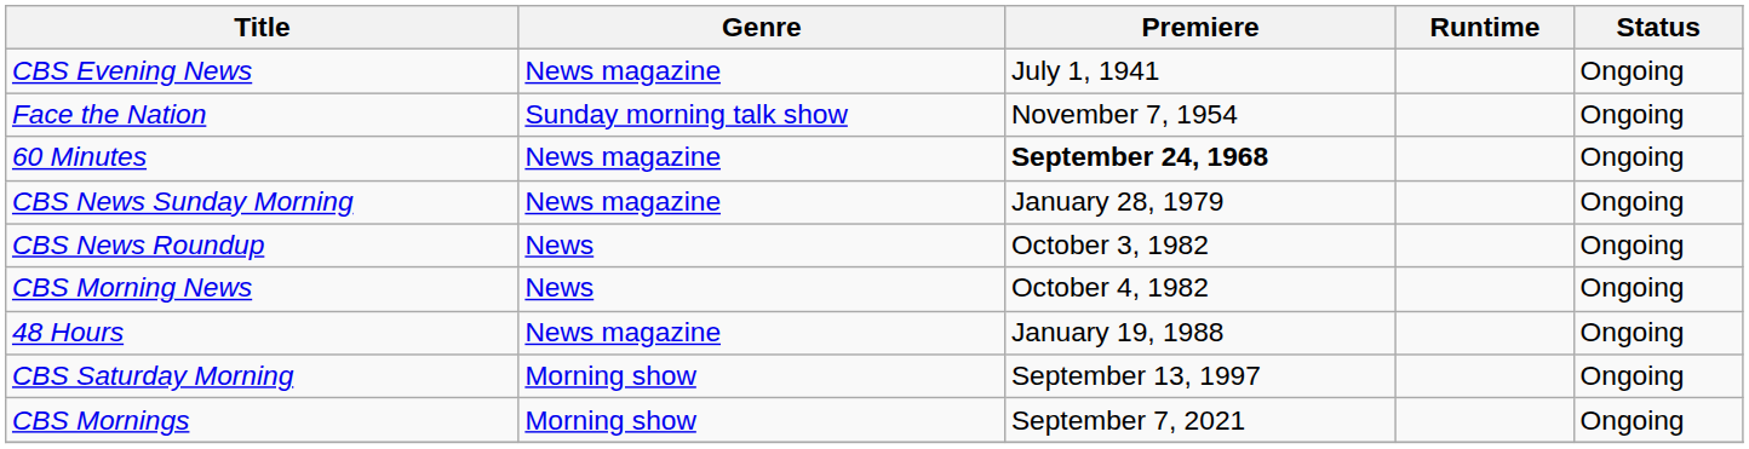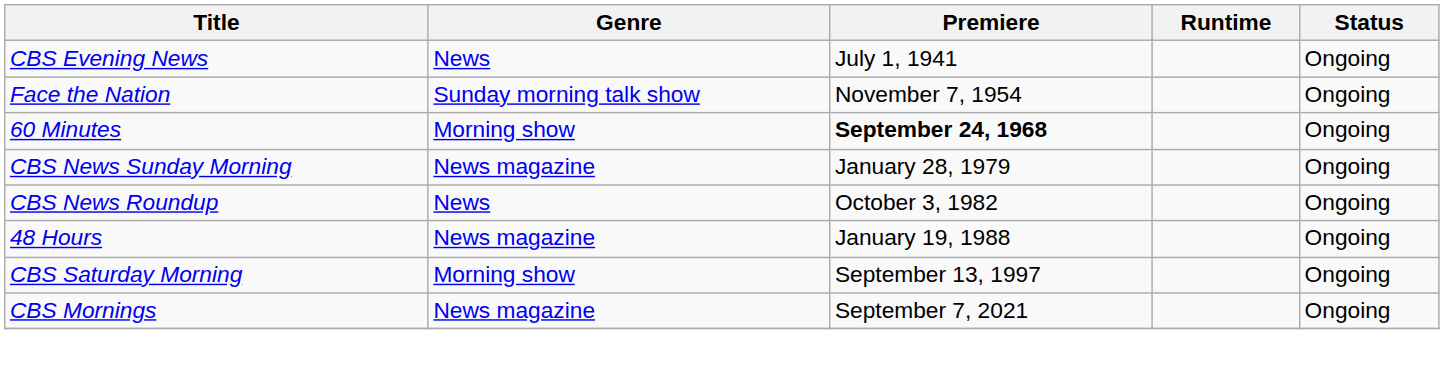CBS Evening News | Genre: News magazine -> News
60 Minutes | Genre: News magazine -> Morning show
- row: CBS Morning News | News | October 4, 1982 | Ongoing
CBS Mornings | Genre: Morning show -> News magazine
